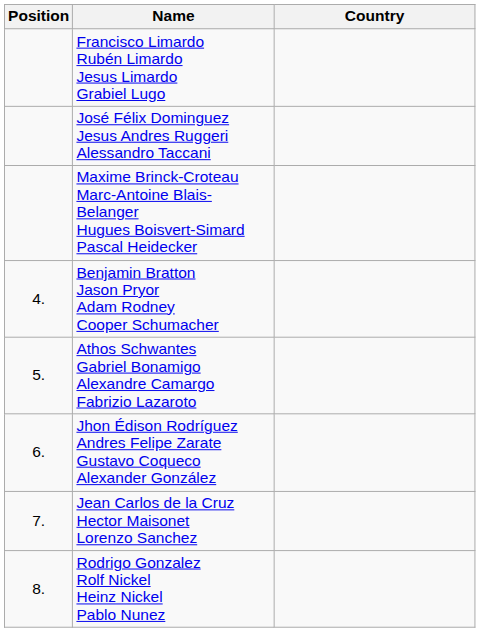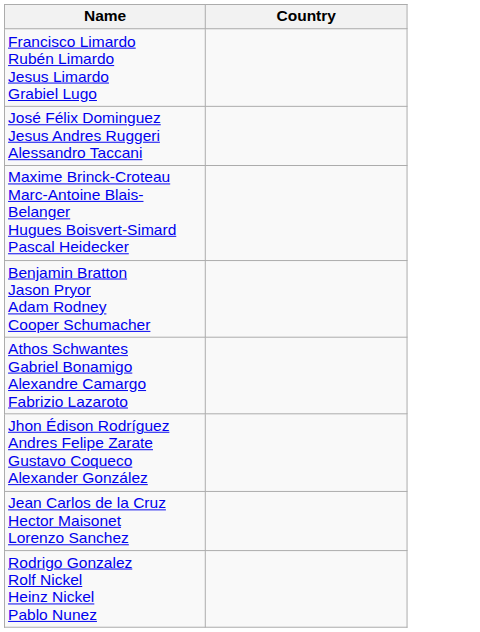- column: Position | 4. | 5. | 6. | 7. | 8.
